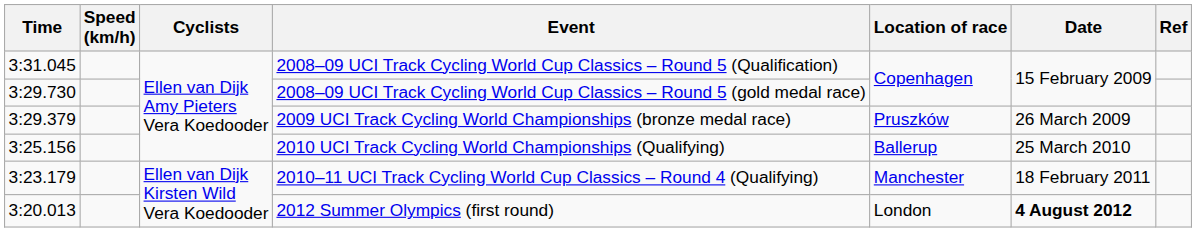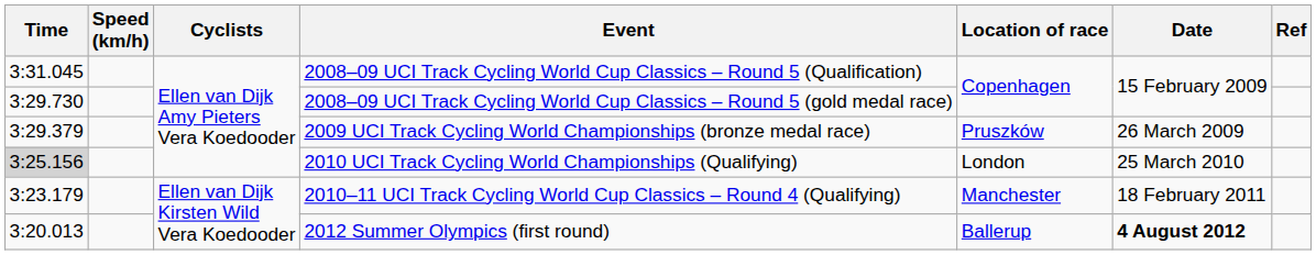2010 UCI Track Cycling World Championships (Qualifying) | Time: no background -> lightgrey background
2010 UCI Track Cycling World Championships (Qualifying) | Location of race: Ballerup -> London
2012 Summer Olympics (first round) | Location of race: London -> Ballerup
